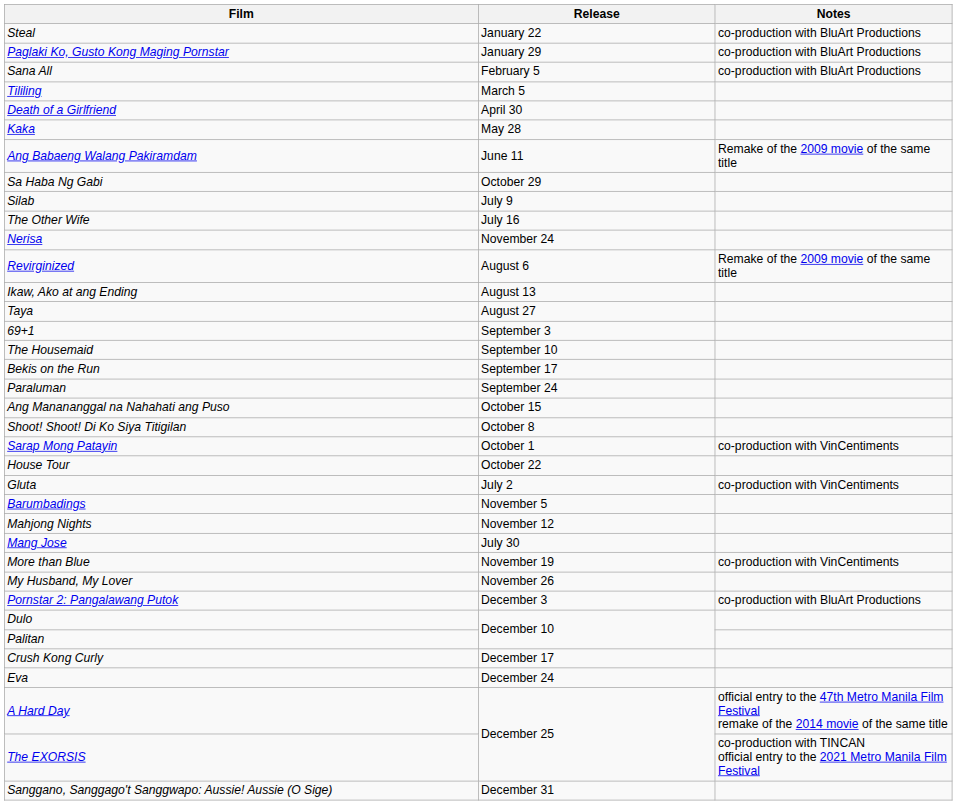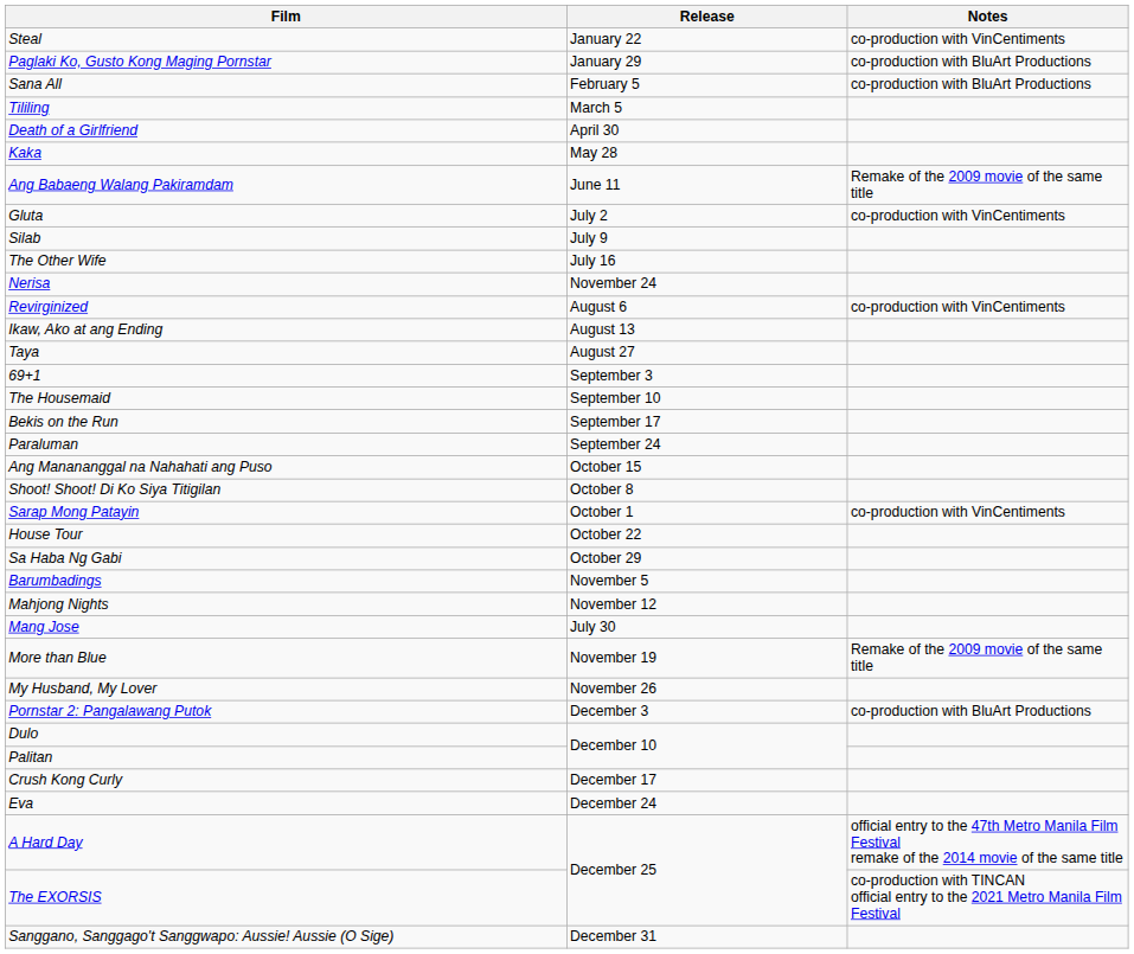Steal | Notes: co-production with BluArt Productions -> co-production with VinCentiments
rows swapped: Gluta <-> Sa Haba Ng Gabi
Revirginized | Notes: Remake of the 2009 movie of the same title -> co-production with VinCentiments
More than Blue | Notes: co-production with VinCentiments -> Remake of the 2009 movie of the same title
